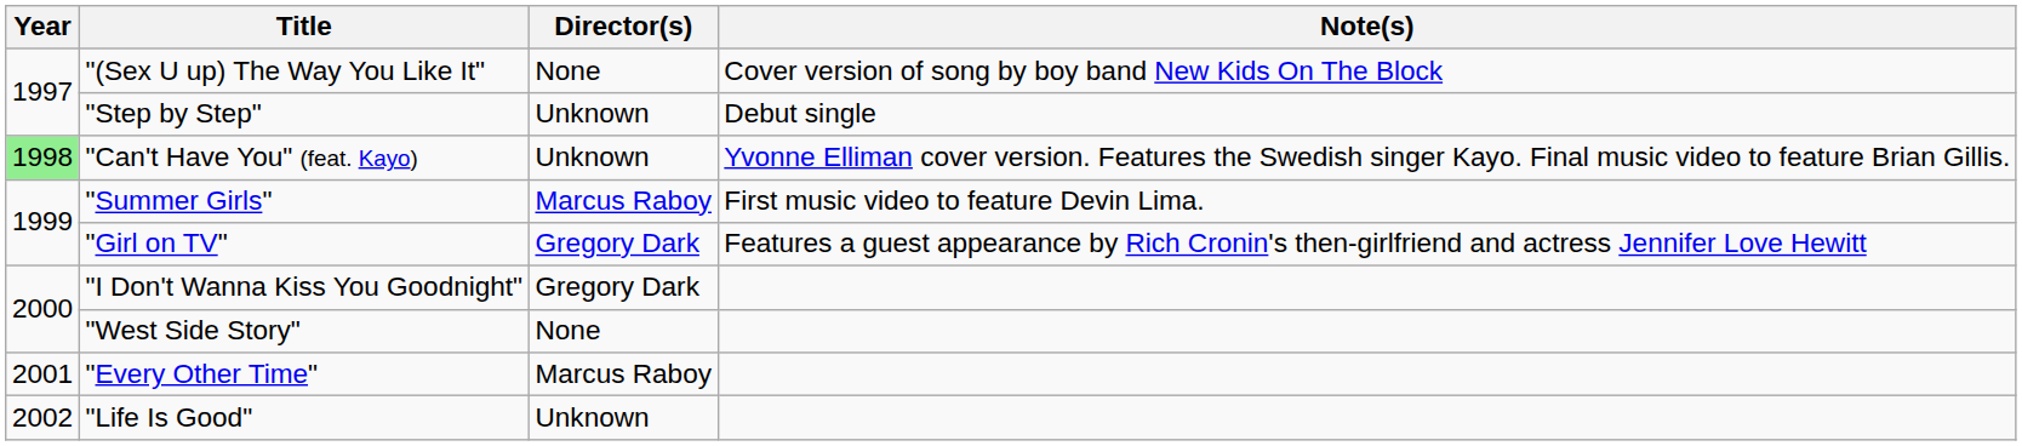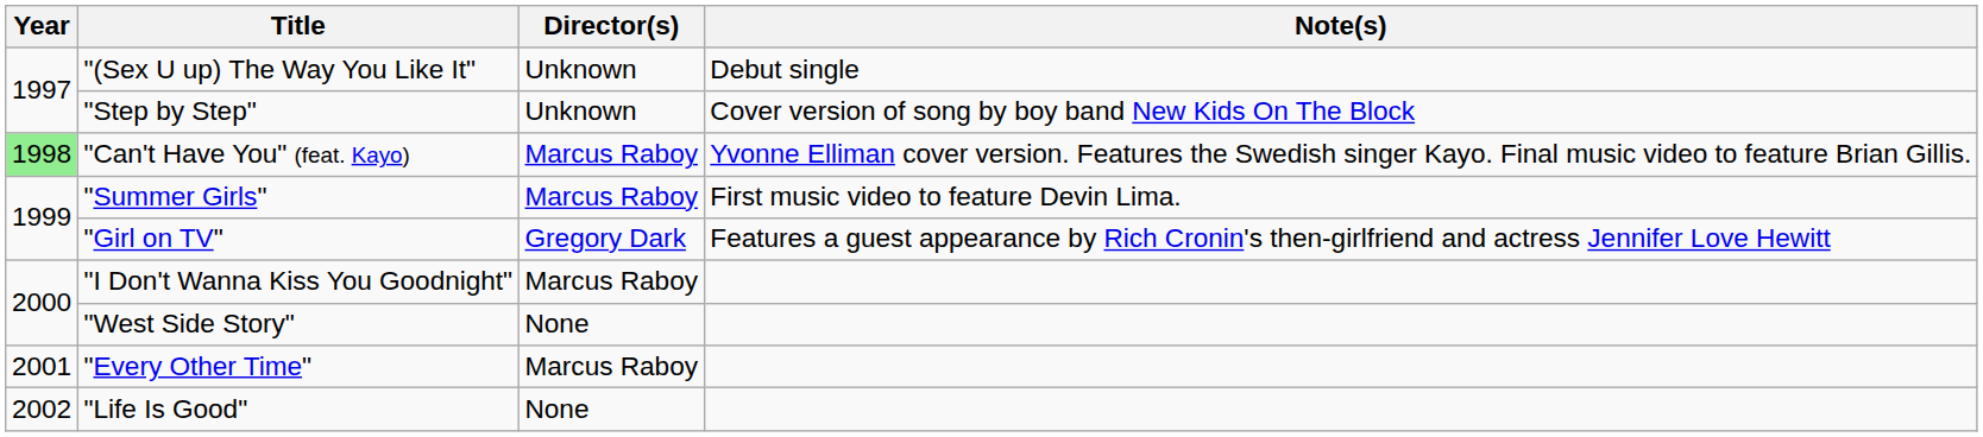"(Sex U up) The Way You Like It" | Director(s): None -> Unknown
"(Sex U up) The Way You Like It" | Note(s): Cover version of song by boy band New Kids On The Block -> Debut single
"Step by Step" | Note(s): Debut single -> Cover version of song by boy band New Kids On The Block
"Can't Have You" (feat. Kayo) | Director(s): Unknown -> Marcus Raboy
"I Don't Wanna Kiss You Goodnight" | Director(s): Gregory Dark -> Marcus Raboy
"Life Is Good" | Director(s): Unknown -> None
